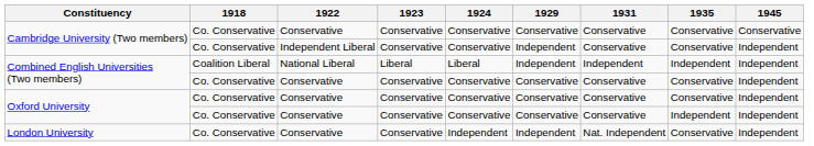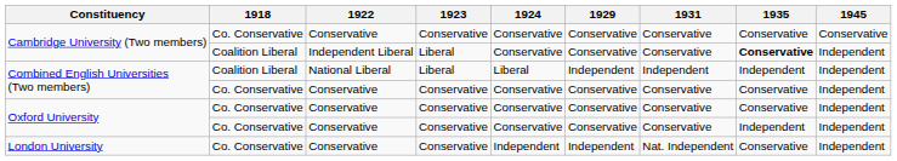Cambridge University (Two members) / Independent Liberal | 1918: Co. Conservative -> Coalition Liberal
Cambridge University (Two members) / Independent Liberal | 1923: Conservative -> Liberal
Cambridge University (Two members) / Independent Liberal | 1929: Independent -> Conservative
Cambridge University (Two members) / Independent Liberal | 1935: normal -> bold
